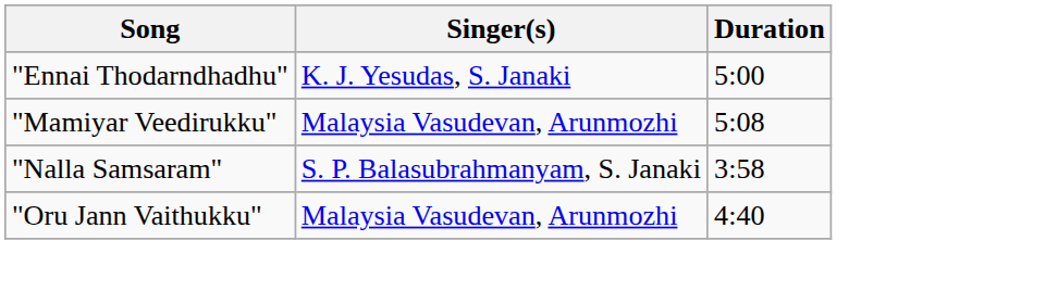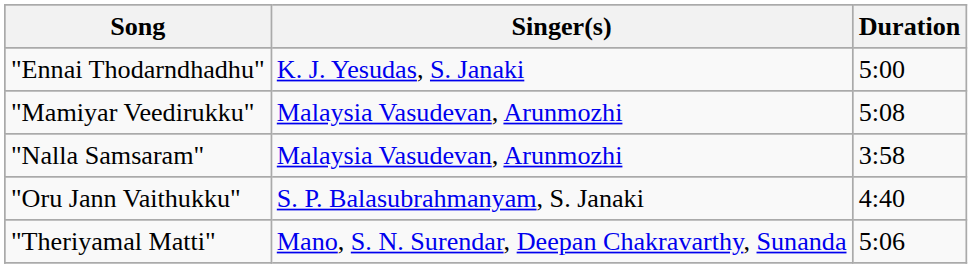"Nalla Samsaram" | Singer(s): S. P. Balasubrahmanyam, S. Janaki -> Malaysia Vasudevan, Arunmozhi
"Oru Jann Vaithukku" | Singer(s): Malaysia Vasudevan, Arunmozhi -> S. P. Balasubrahmanyam, S. Janaki
+ row: "Theriyamal Matti" | Mano, S. N. Surendar, Deepan Chakravarthy, Sunanda | 5:06
